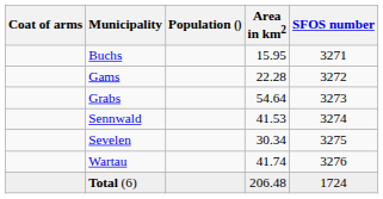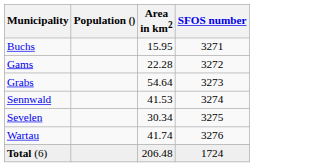- column: Coat of arms
